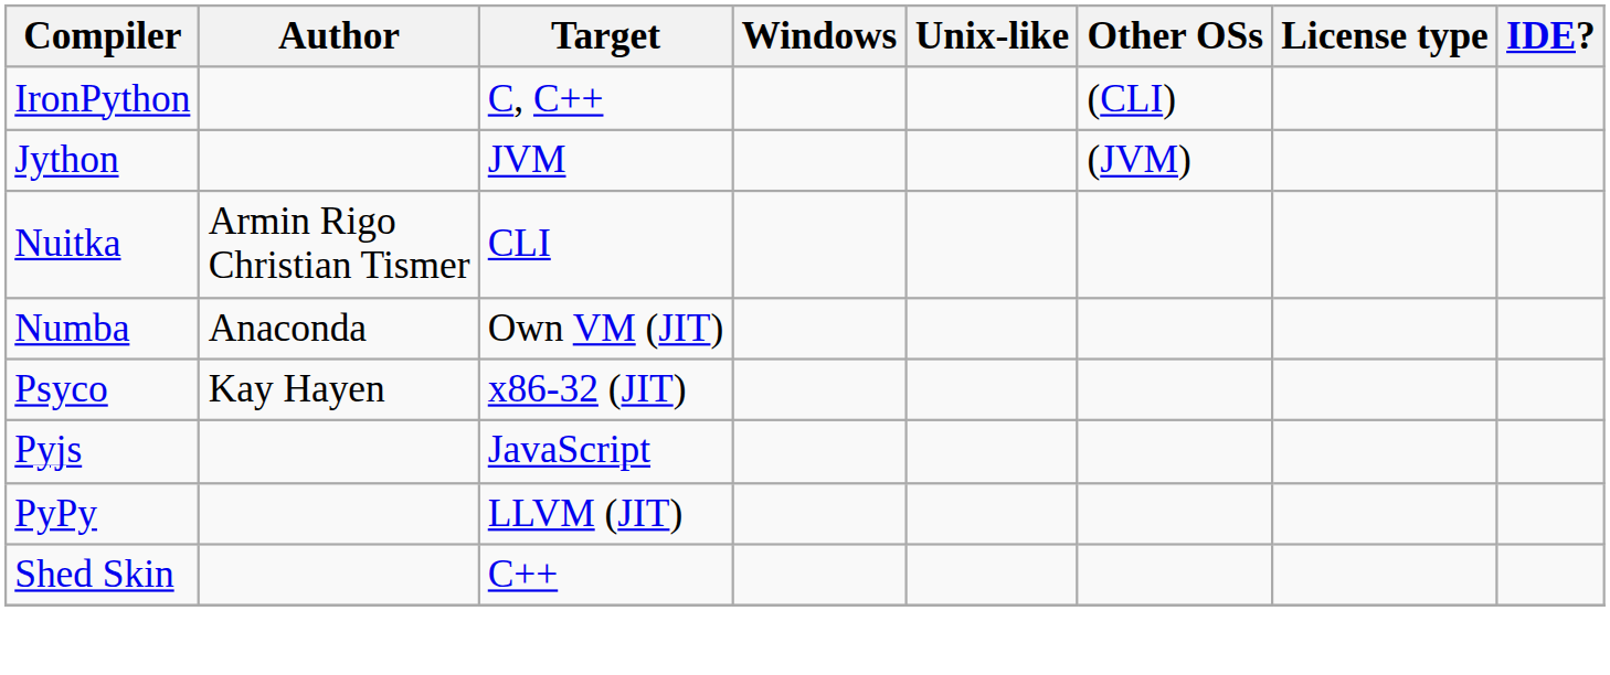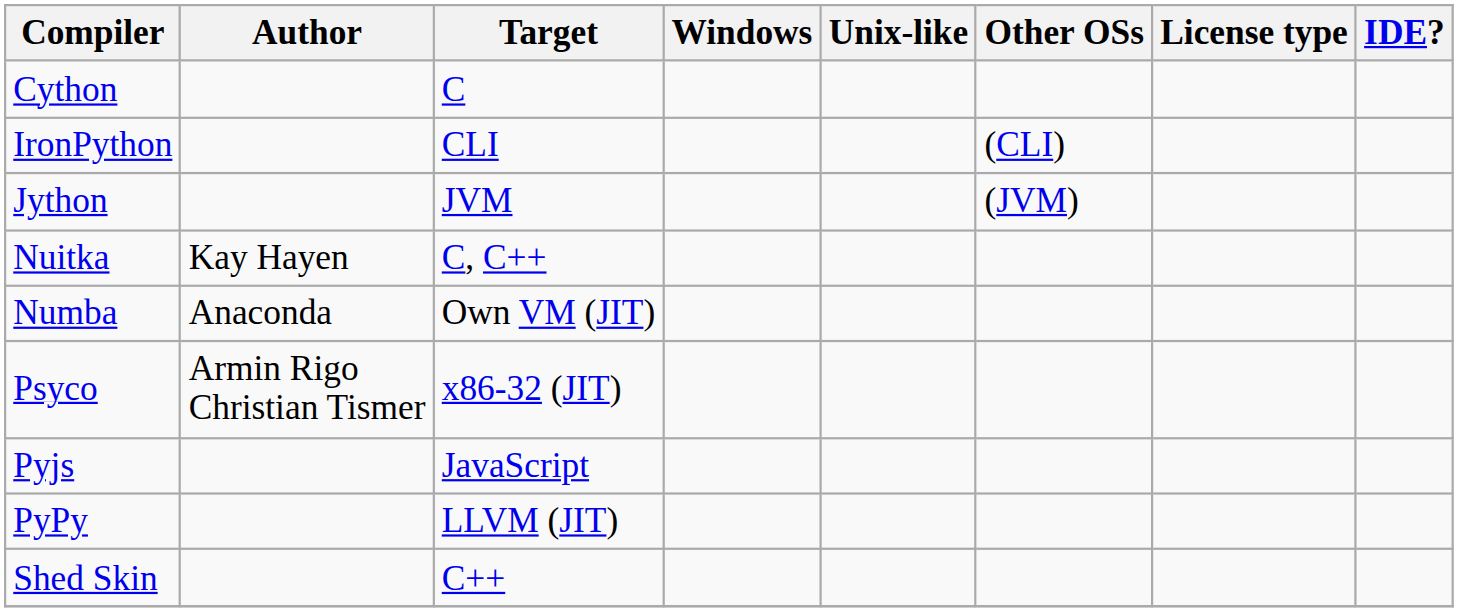+ row: Cython | C
IronPython | Target: C, C++ -> CLI
Nuitka | Author: Armin Rigo Christian Tismer -> Kay Hayen
Nuitka | Target: CLI -> C, C++
Psyco | Author: Kay Hayen -> Armin Rigo Christian Tismer
